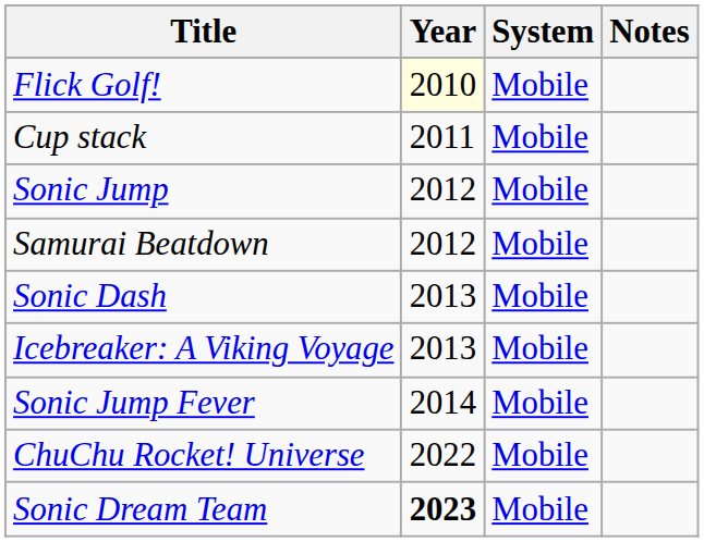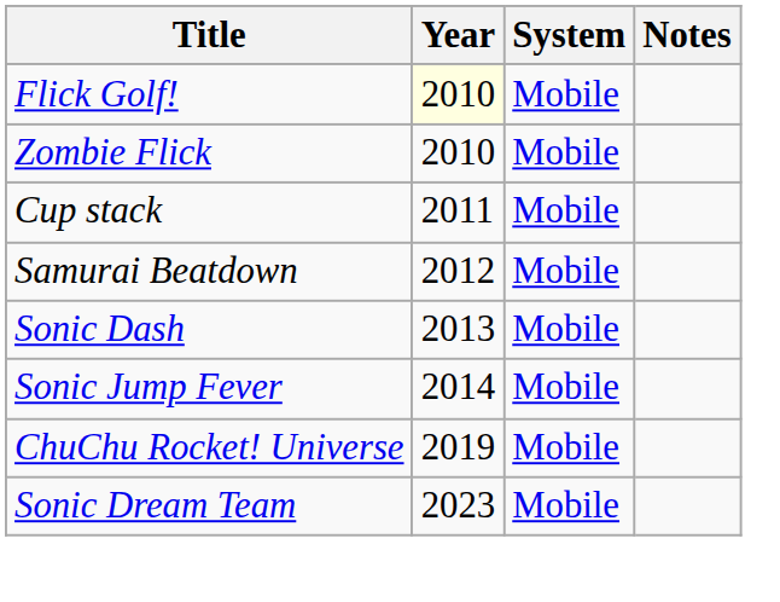+ row: Zombie Flick | 2010 | Mobile
- row: Sonic Jump | 2012 | Mobile
- row: Icebreaker: A Viking Voyage | 2013 | Mobile
ChuChu Rocket! Universe | Year: 2022 -> 2019
Sonic Dream Team | Year: bold -> normal
